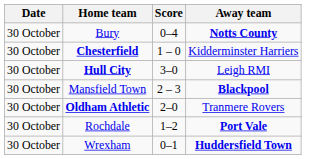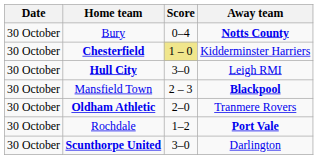Chesterfield | Score: no background -> khaki background
+ row: 30 October | Scunthorpe United | 3–0 | Darlington
- row: 30 October | Wrexham | 0–1 | Huddersfield Town
